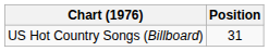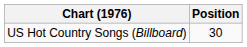US Hot Country Songs (Billboard) | Position: 31 -> 30
